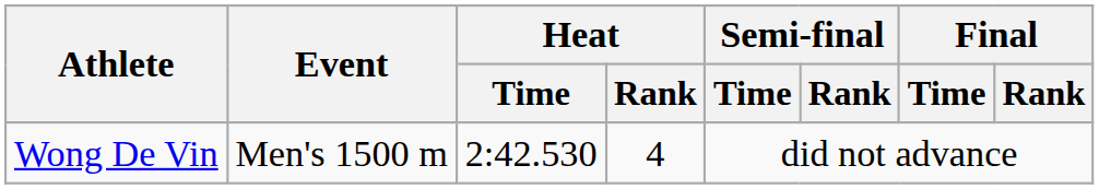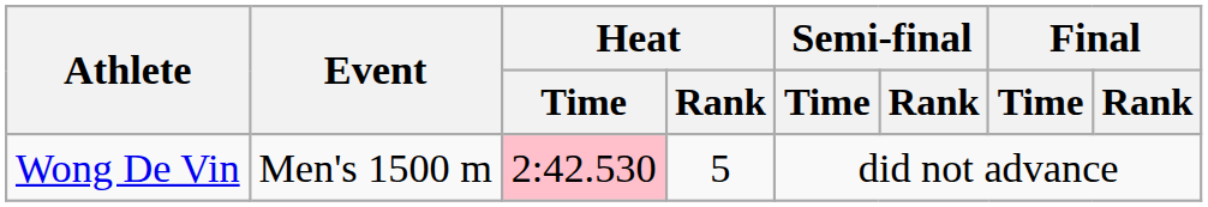Wong De Vin | Heat / Time: no background -> pink background
Wong De Vin | Heat / Rank: 4 -> 5
